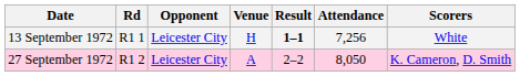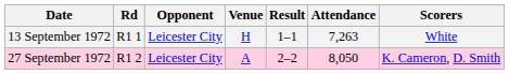13 September 1972 | Result: bold -> normal
13 September 1972 | Attendance: 7,256 -> 7,263
